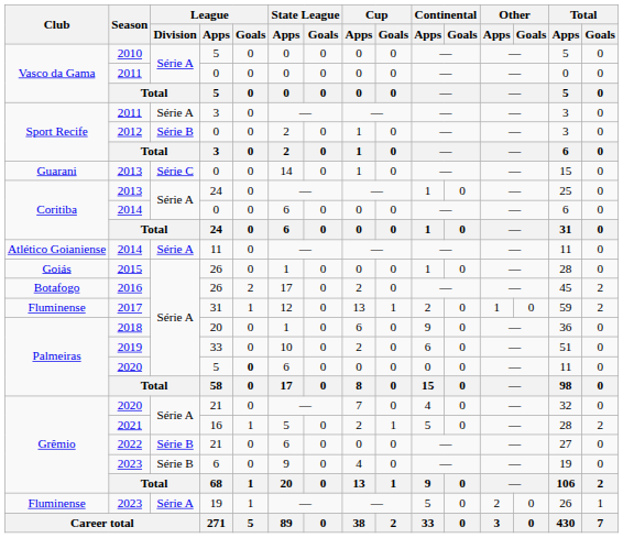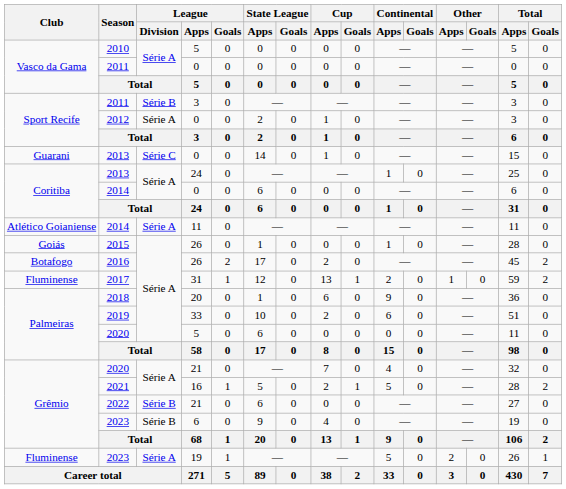2011 / 3 | League / Division: Série A -> Série B
2012 | League / Division: Série B -> Série A
2020 / 5 | League / Goals: bold -> normal
